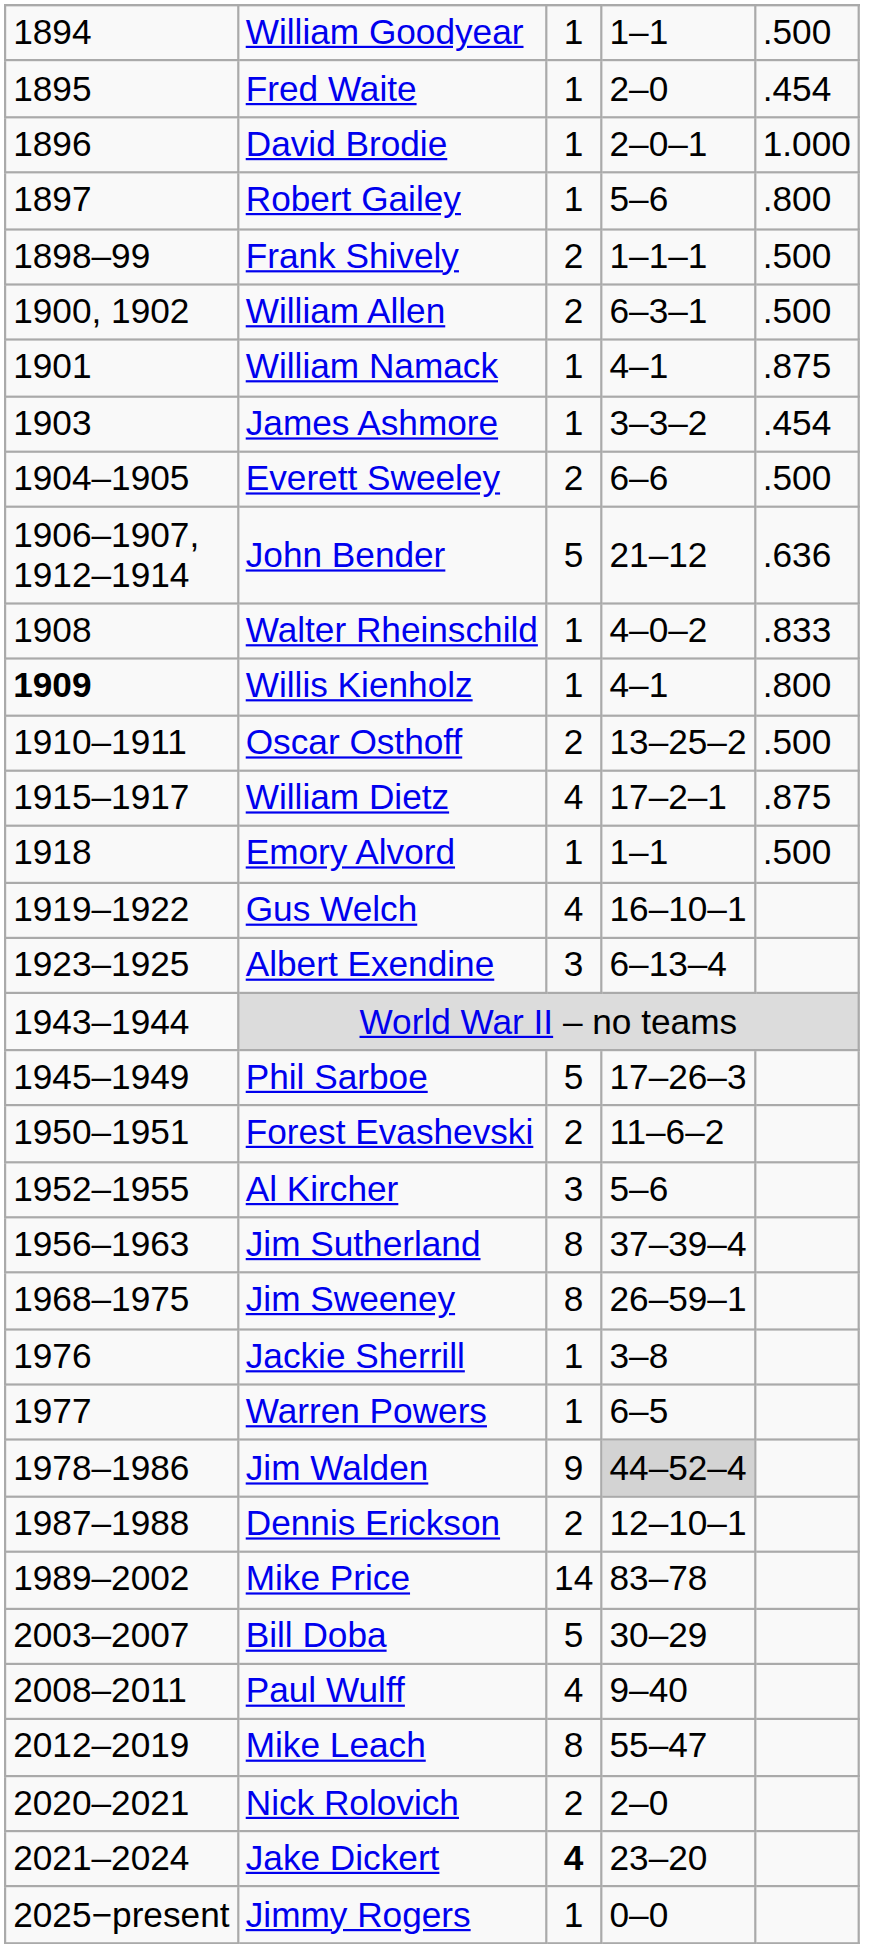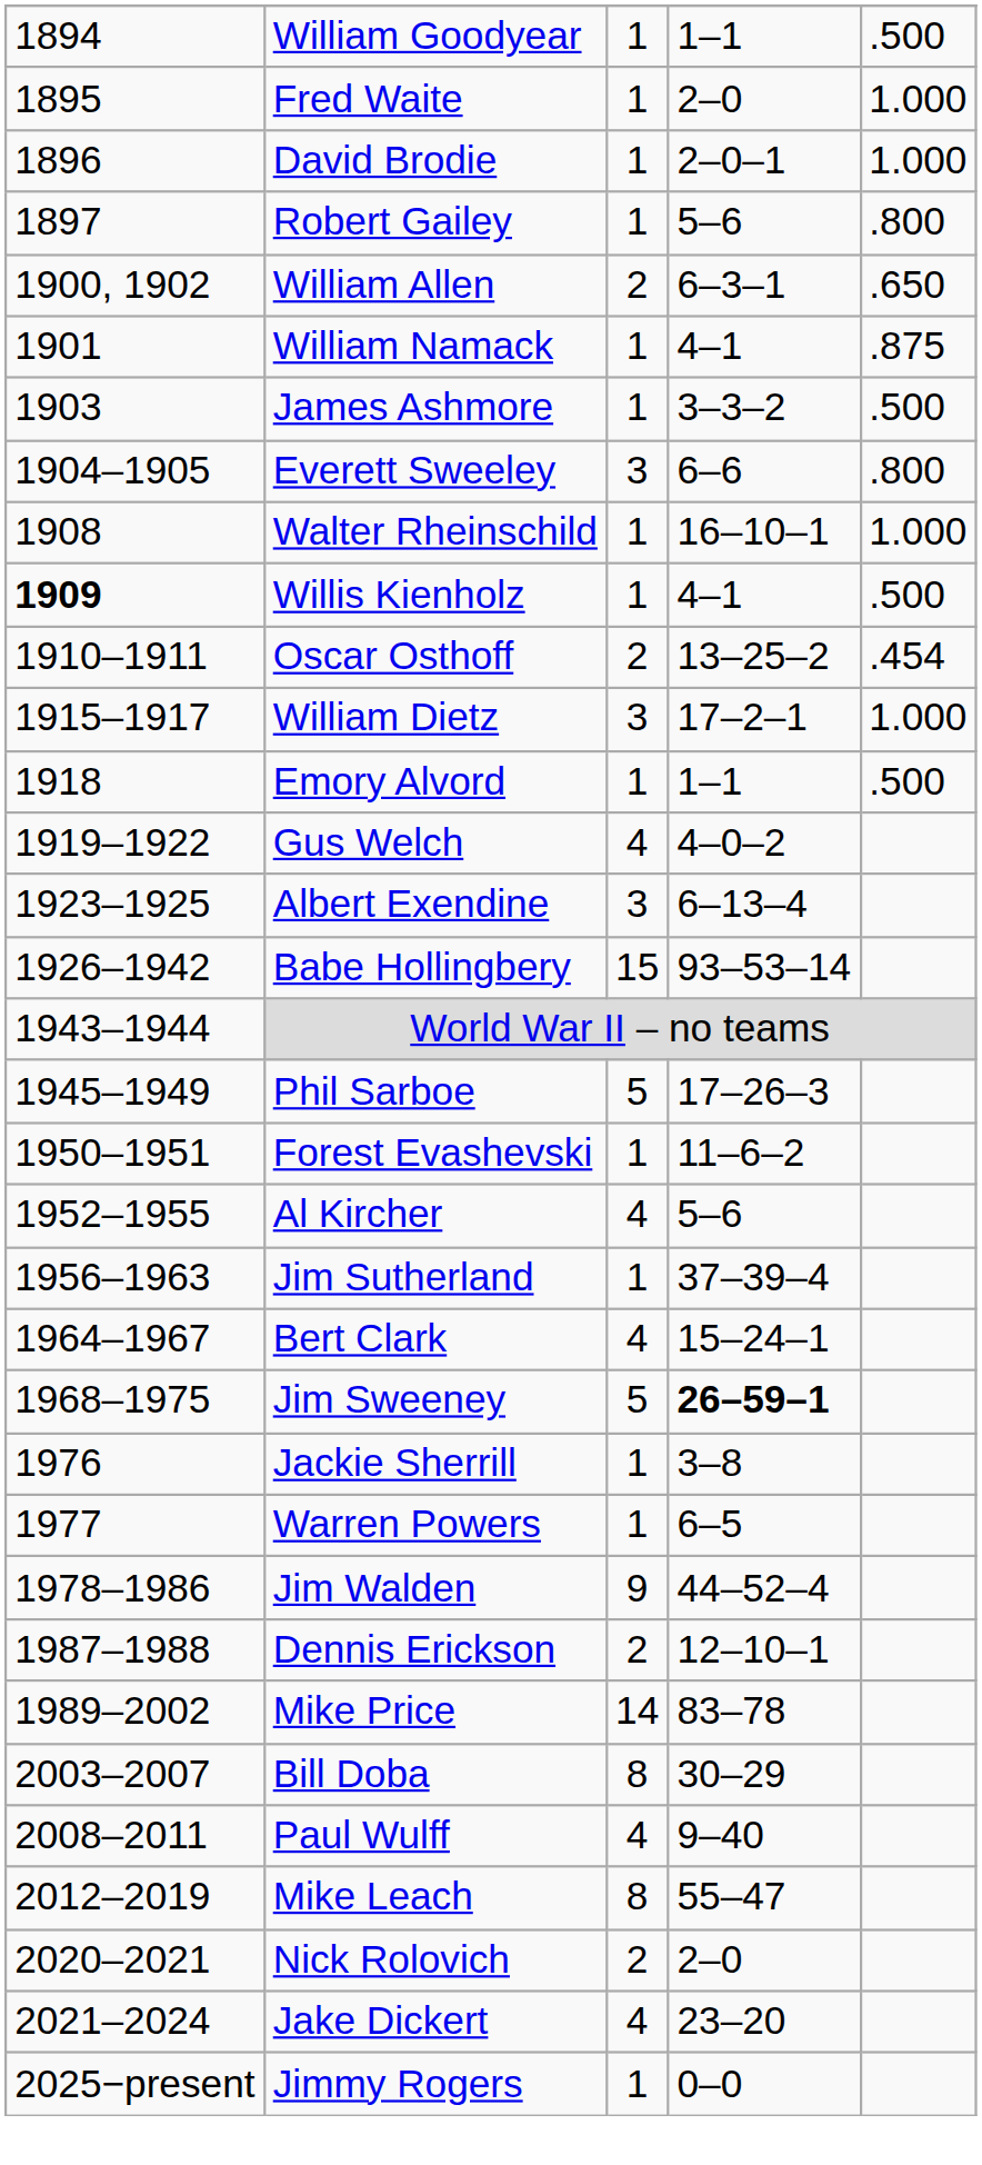Fred Waite | column 5: .454 -> 1.000
- row: 1898–99 | Frank Shively | 2 | 1–1–1 | .500
William Allen | column 5: .500 -> .650
James Ashmore | column 5: .454 -> .500
Everett Sweeley | column 3: 2 -> 3
Everett Sweeley | column 5: .500 -> .800
- row: 1906–1907, 1912–1914 | John Bender | 5 | 21–12 | .636
Walter Rheinschild | column 4: 4–0–2 -> 16–10–1
Walter Rheinschild | column 5: .833 -> 1.000
Willis Kienholz | column 5: .800 -> .500
Oscar Osthoff | column 5: .500 -> .454
William Dietz | column 3: 4 -> 3
William Dietz | column 5: .875 -> 1.000
Gus Welch | column 4: 16–10–1 -> 4–0–2
+ row: 1926–1942 | Babe Hollingbery | 15 | 93–53–14
Forest Evashevski | column 3: 2 -> 1
Al Kircher | column 3: 3 -> 4
Jim Sutherland | column 3: 8 -> 1
+ row: 1964–1967 | Bert Clark | 4 | 15–24–1
Jim Sweeney | column 3: 8 -> 5
Jim Sweeney | column 4: normal -> bold
Jim Walden | column 4: lightgrey background -> no background
Bill Doba | column 3: 5 -> 8
Jake Dickert | column 3: bold -> normal
